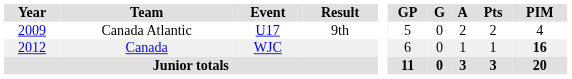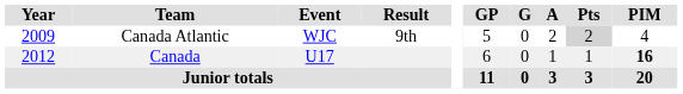Canada Atlantic | Event: U17 -> WJC
Canada Atlantic | Pts: no background -> lightgrey background
Canada | Event: WJC -> U17
